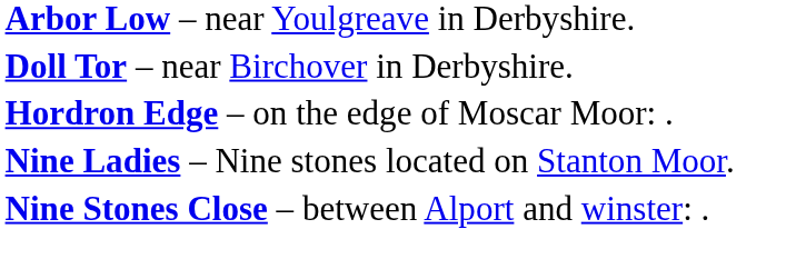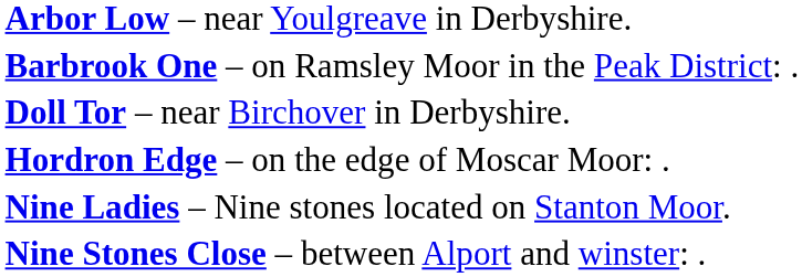+ row: Barbrook One – on Ramsley Moor in the Peak District: .
